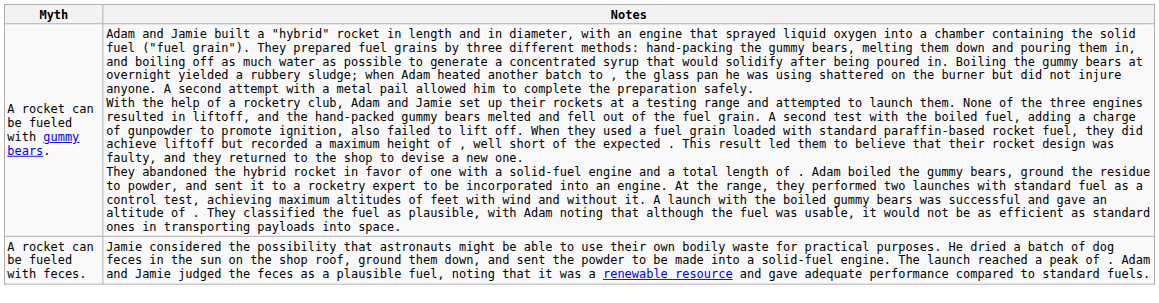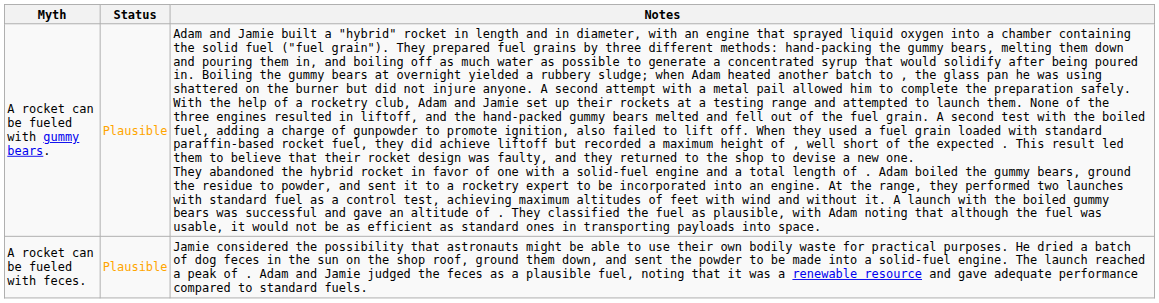+ column: Status | Plausible | Plausible
